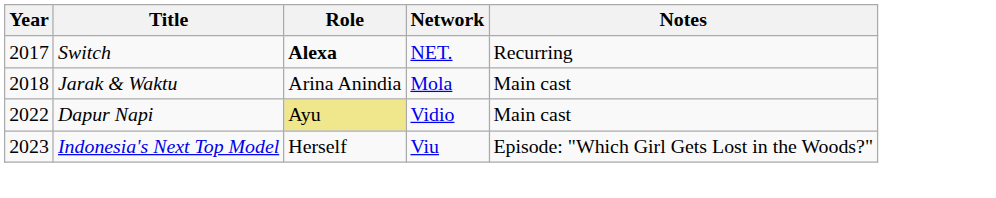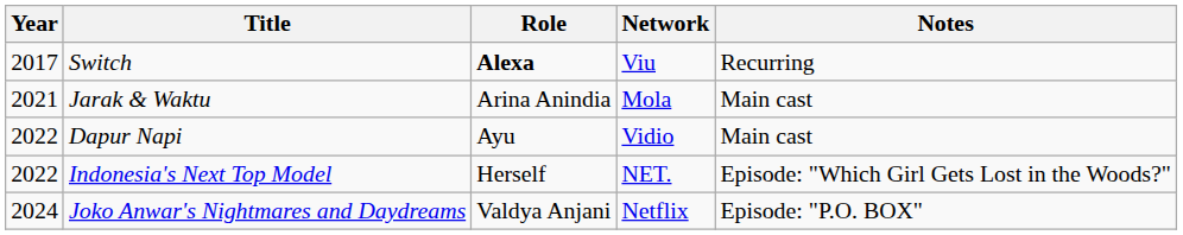Switch | Network: NET. -> Viu
Jarak & Waktu | Year: 2018 -> 2021
Dapur Napi | Role: khaki background -> no background
Indonesia's Next Top Model | Year: 2023 -> 2022
Indonesia's Next Top Model | Network: Viu -> NET.
+ row: 2024 | Joko Anwar's Nightmares and Daydreams | Valdya Anjani | Netflix | Episode: "P.O. BOX"
